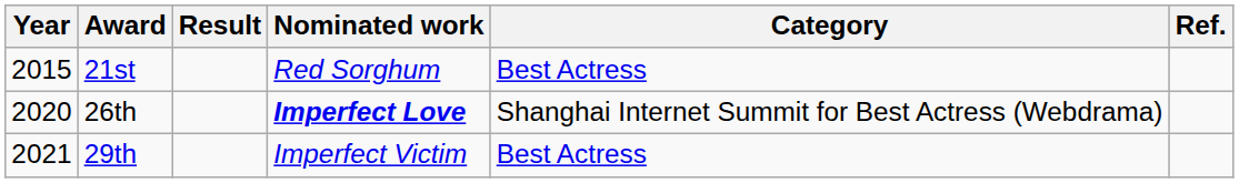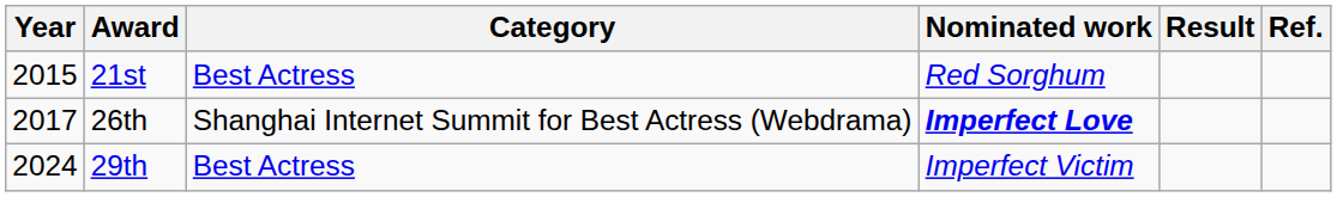columns swapped: Category <-> Result
26th | Year: 2020 -> 2017
29th | Year: 2021 -> 2024
